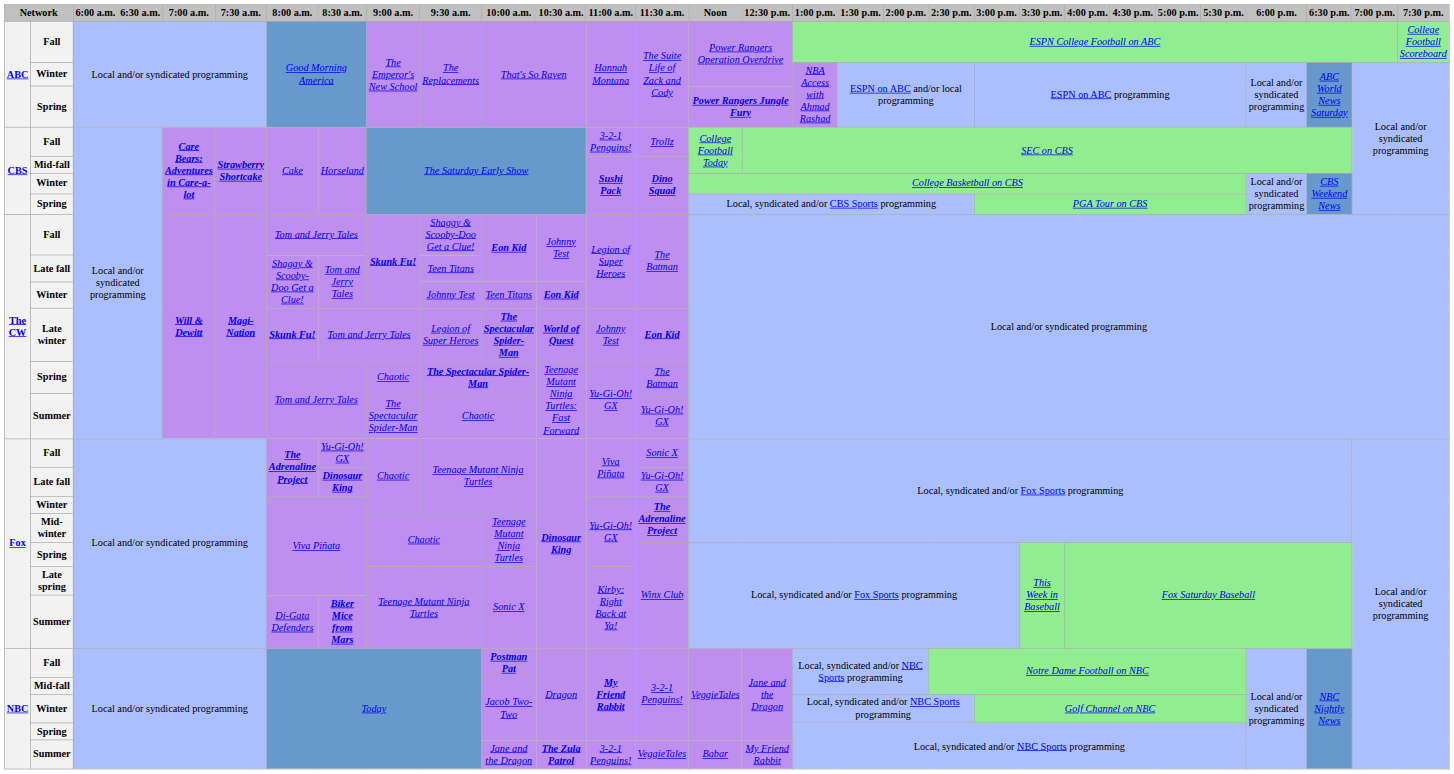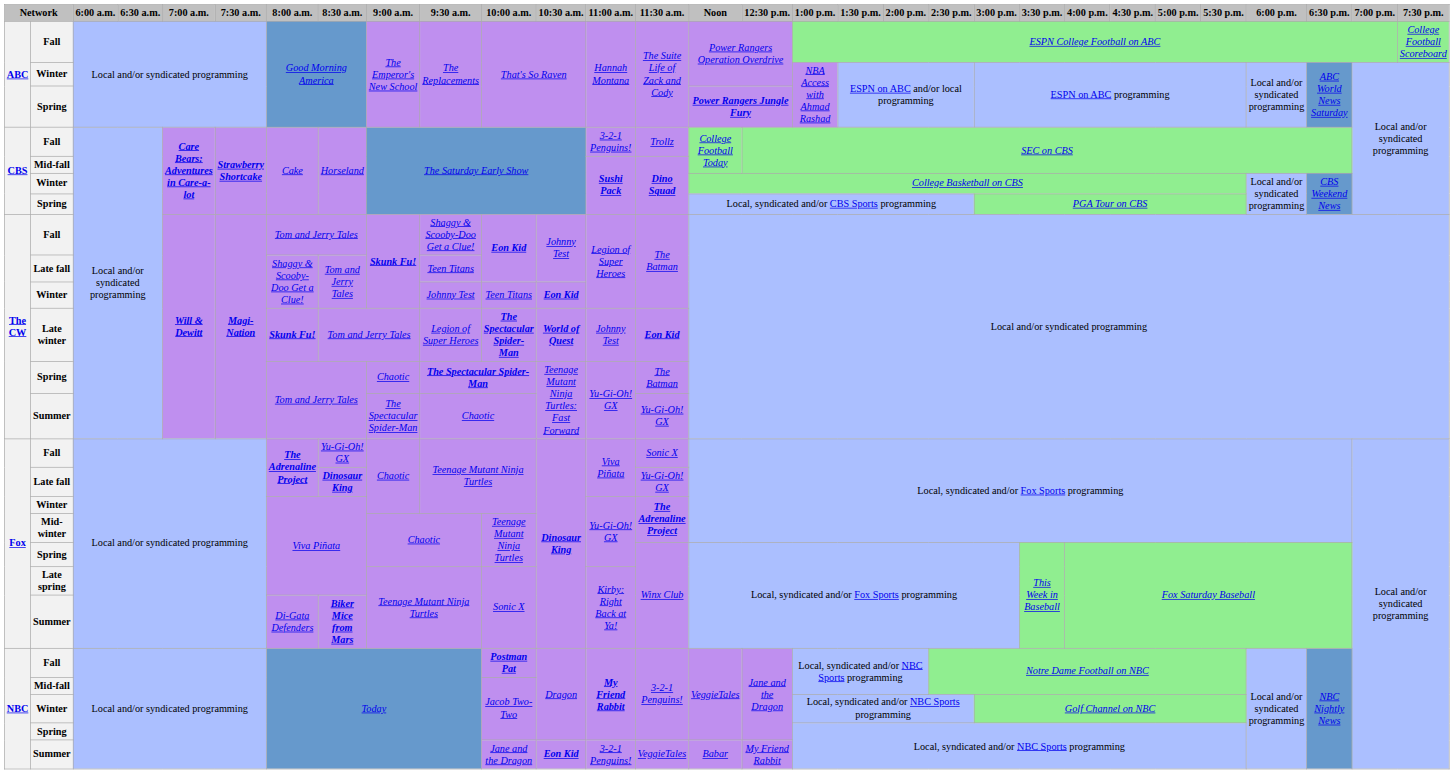NBC / Summer | 10:30 a.m.: The Zula Patrol -> Eon Kid
